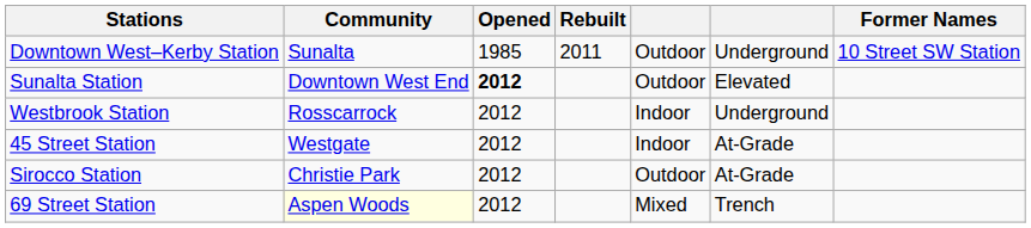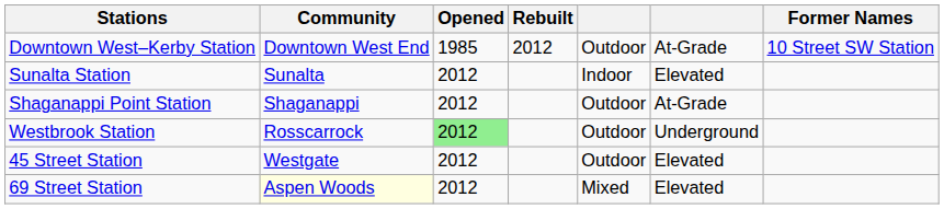Downtown West–Kerby Station | Community: Sunalta -> Downtown West End
Downtown West–Kerby Station | Rebuilt: 2011 -> 2012
Downtown West–Kerby Station | column 6: Underground -> At-Grade
Sunalta Station | Community: Downtown West End -> Sunalta
Sunalta Station | Opened: bold -> normal
Sunalta Station | column 5: Outdoor -> Indoor
+ row: Shaganappi Point Station | Shaganappi | 2012 | Outdoor | At-Grade
Westbrook Station | Opened: no background -> lightgreen background
Westbrook Station | column 5: Indoor -> Outdoor
45 Street Station | column 5: Indoor -> Outdoor
45 Street Station | column 6: At-Grade -> Elevated
- row: Sirocco Station | Christie Park | 2012 | Outdoor | At-Grade
69 Street Station | column 6: Trench -> Elevated
